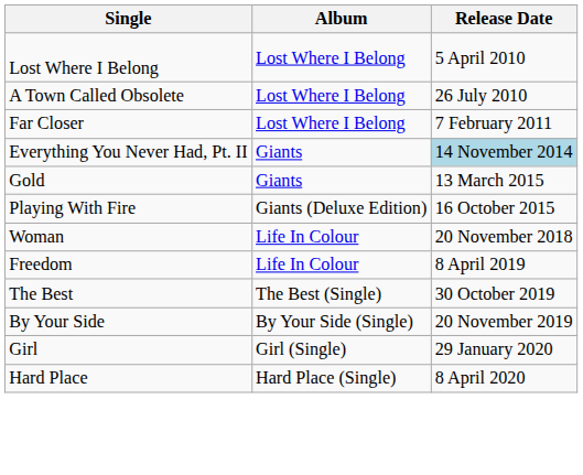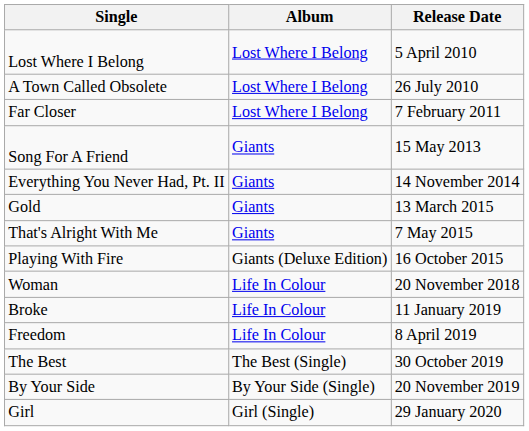+ row: Song For A Friend | Giants | 15 May 2013
Everything You Never Had, Pt. II | Release Date: lightblue background -> no background
+ row: That's Alright With Me | Giants | 7 May 2015
+ row: Broke | Life In Colour | 11 January 2019
- row: Hard Place | Hard Place (Single) | 8 April 2020
